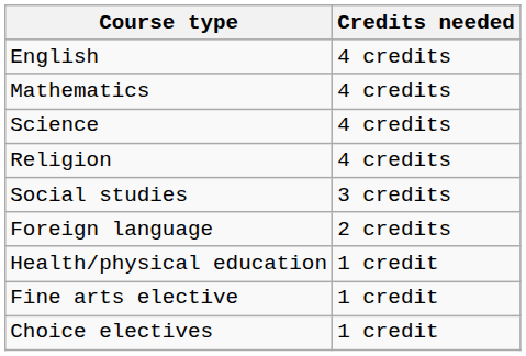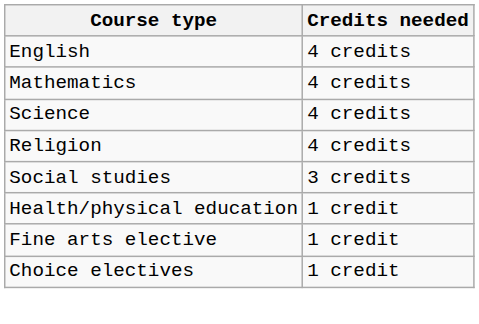- row: Foreign language | 2 credits
